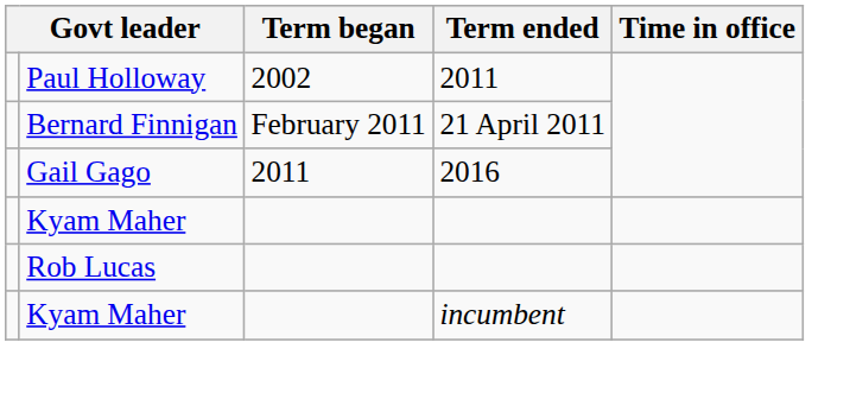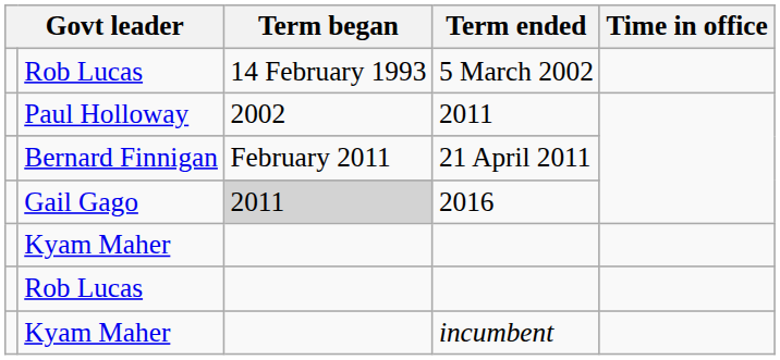+ row: Rob Lucas | 14 February 1993 | 5 March 2002
2016 | Term began: no background -> lightgrey background
